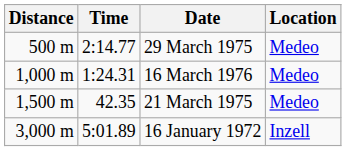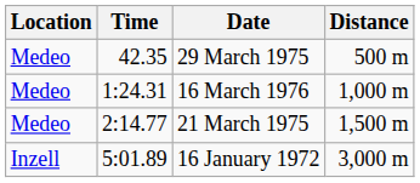columns swapped: Distance <-> Location
29 March 1975 | Time: 2:14.77 -> 42.35
21 March 1975 | Time: 42.35 -> 2:14.77
